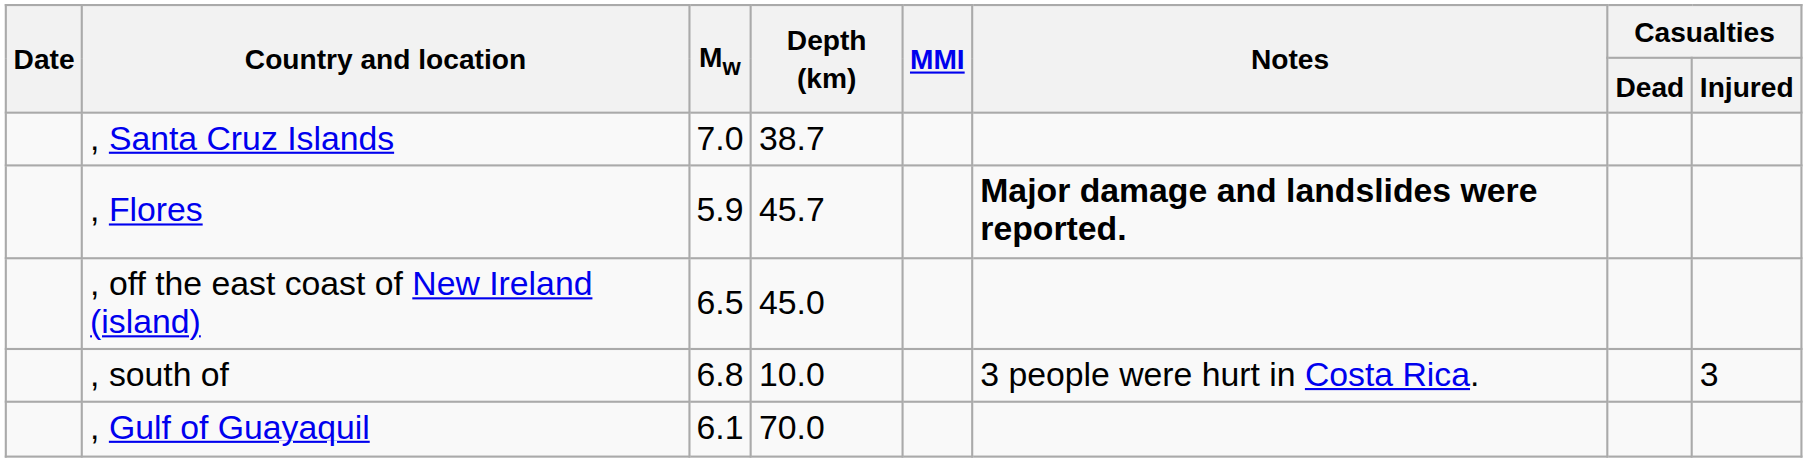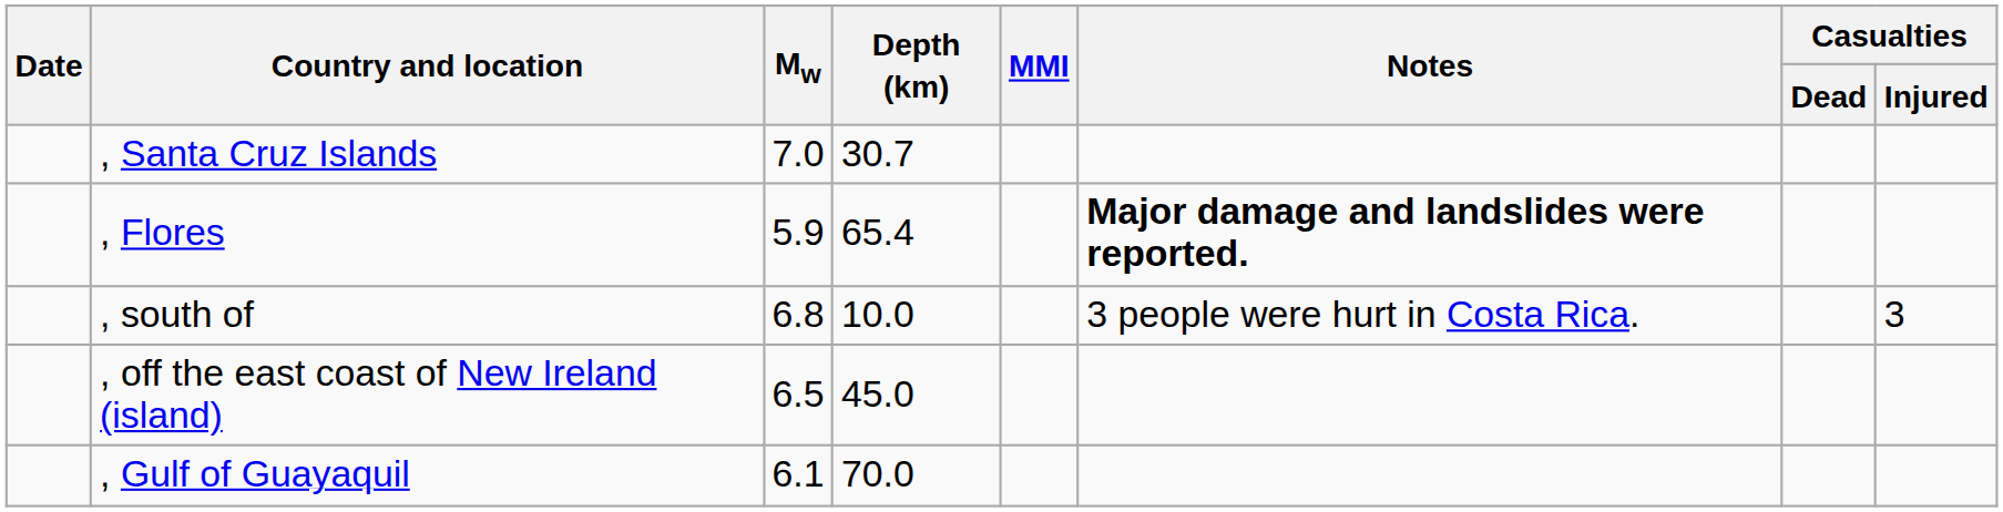, Santa Cruz Islands | Depth (km): 38.7 -> 30.7
, Flores | Depth (km): 45.7 -> 65.4
rows swapped: , off the east coast of New Ireland (island) <-> , south of
